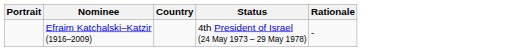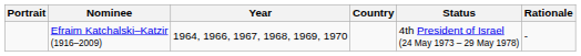+ column: Year | 1964, 1966, 1967, 1968, 1969, 1970
